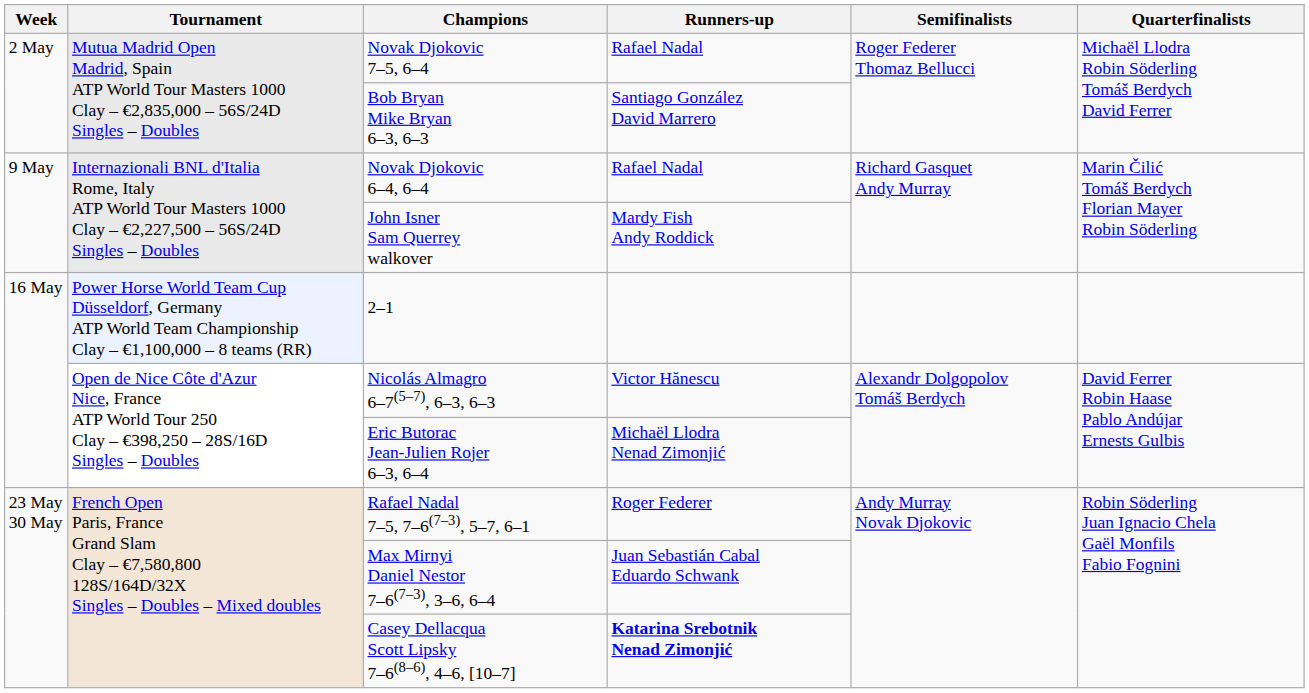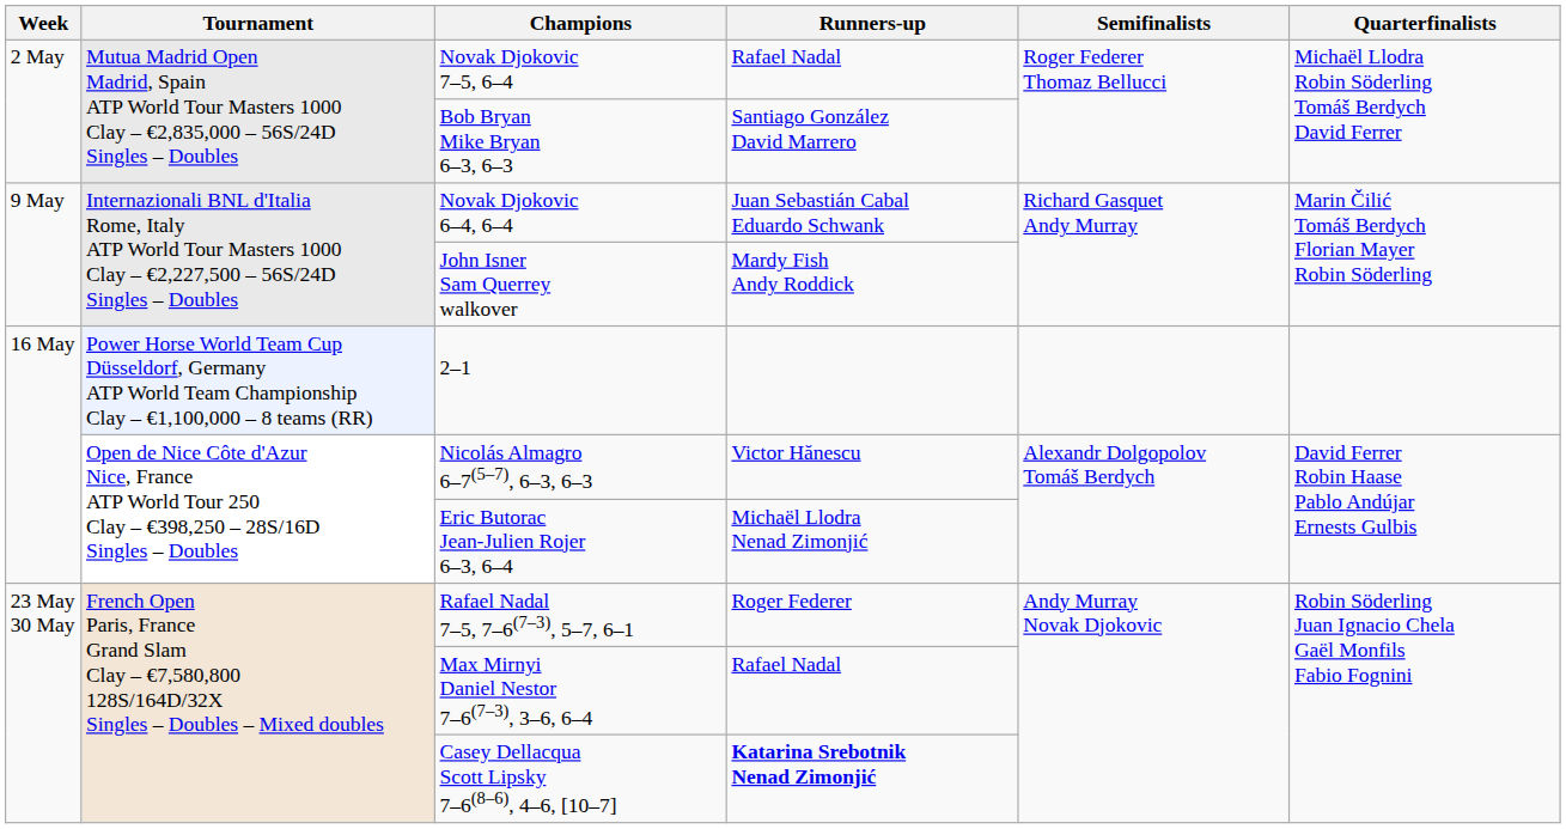Novak Djokovic 6–4, 6–4 | Runners-up: Rafael Nadal -> Juan Sebastián Cabal Eduardo Schwank
Max Mirnyi Daniel Nestor 7–6(7–3), 3–6, 6–4 | Runners-up: Juan Sebastián Cabal Eduardo Schwank -> Rafael Nadal
